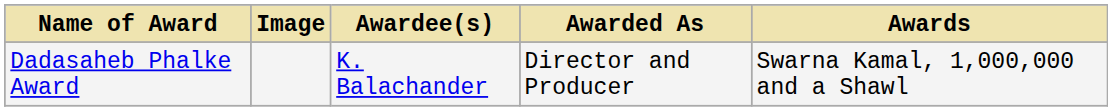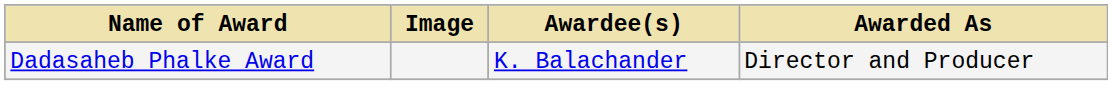- column: Awards | Swarna Kamal, 1,000,000 and a Shawl
